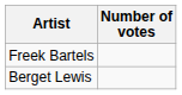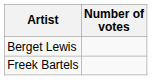rows swapped: Berget Lewis <-> Freek Bartels
